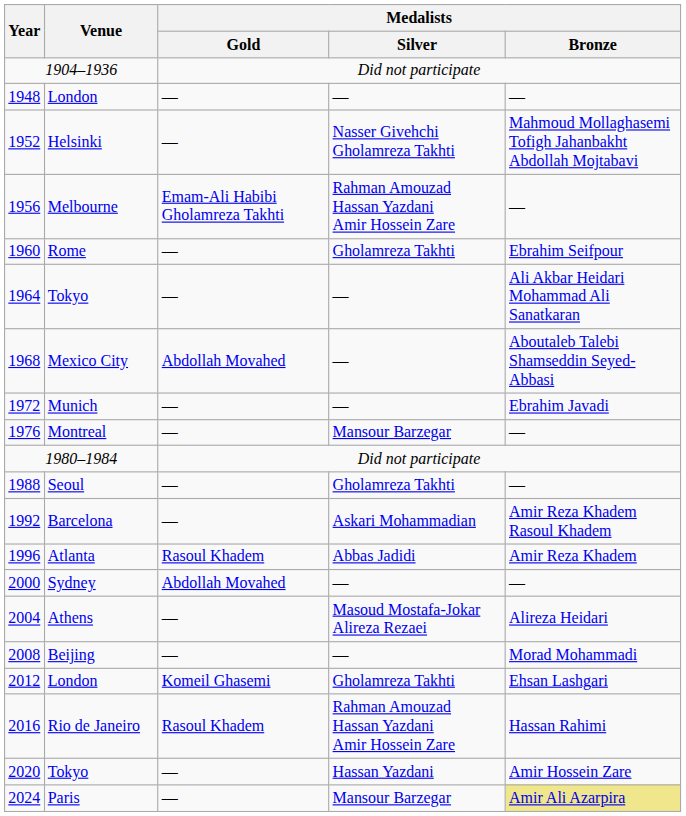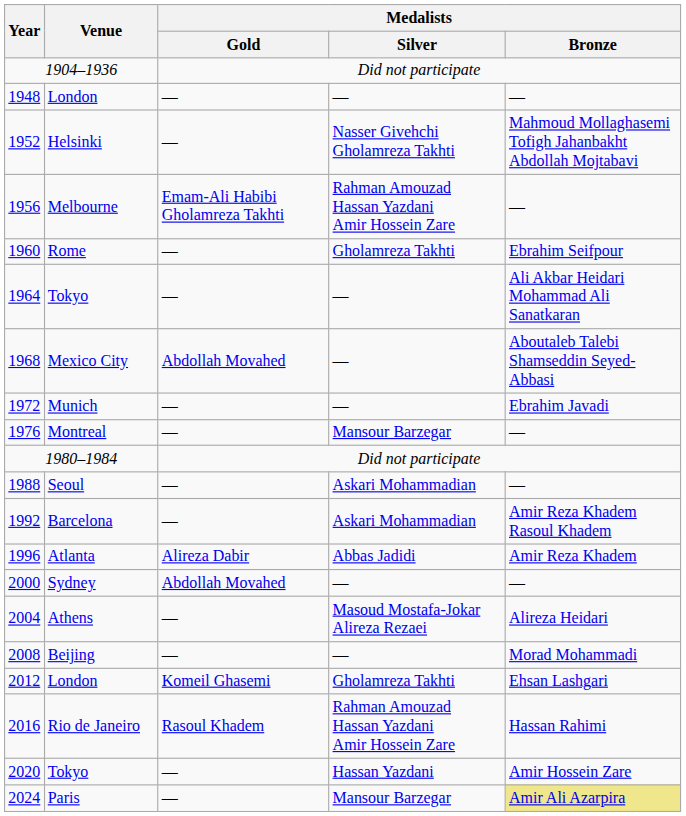Seoul | Medalists / Silver: Gholamreza Takhti -> Askari Mohammadian
Atlanta | Medalists / Gold: Rasoul Khadem -> Alireza Dabir
